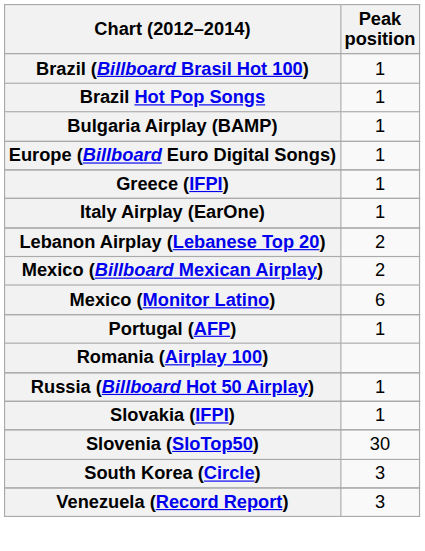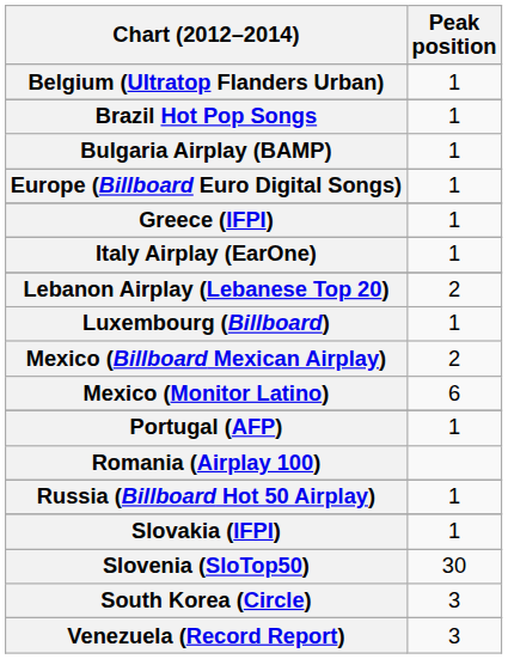+ row: Belgium (Ultratop Flanders Urban) | 1
- row: Brazil (Billboard Brasil Hot 100) | 1
+ row: Luxembourg (Billboard) | 1
